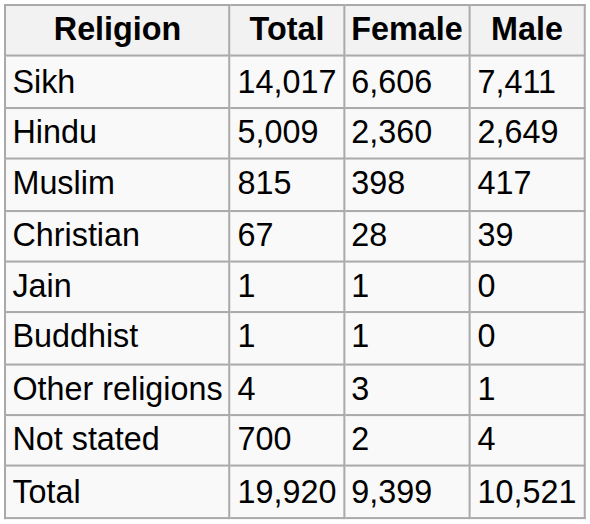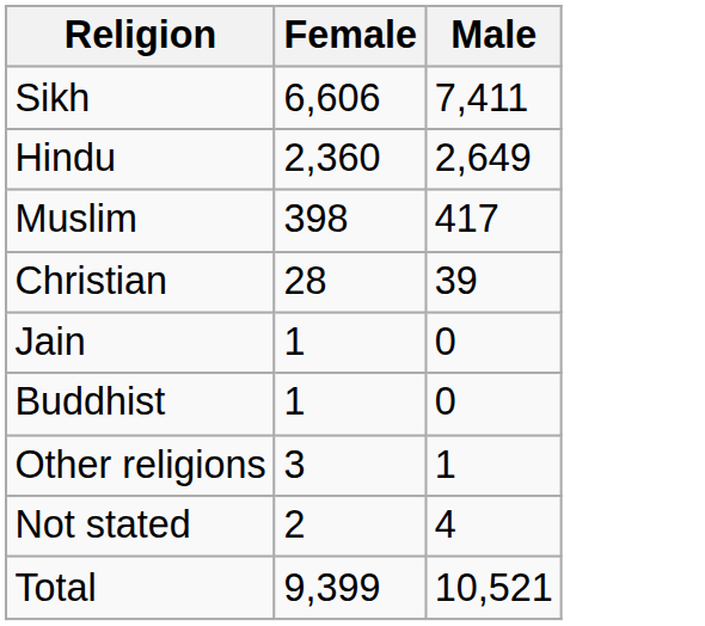- column: Total | 14,017 | 5,009 | 815 | 67 | 1 | 1 | 4 | 700 | 19,920
